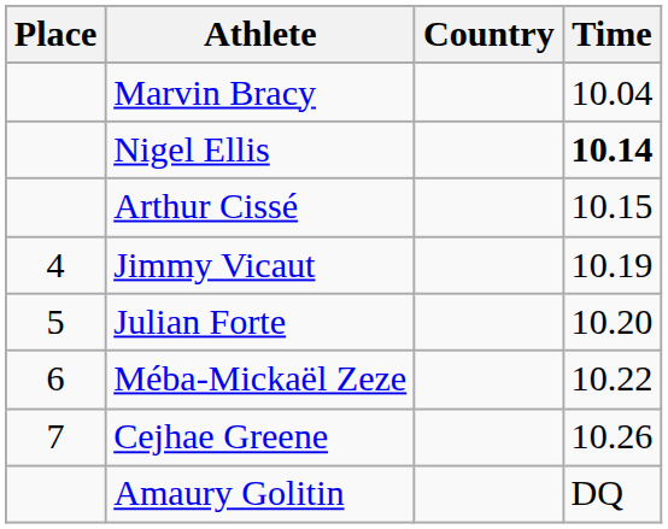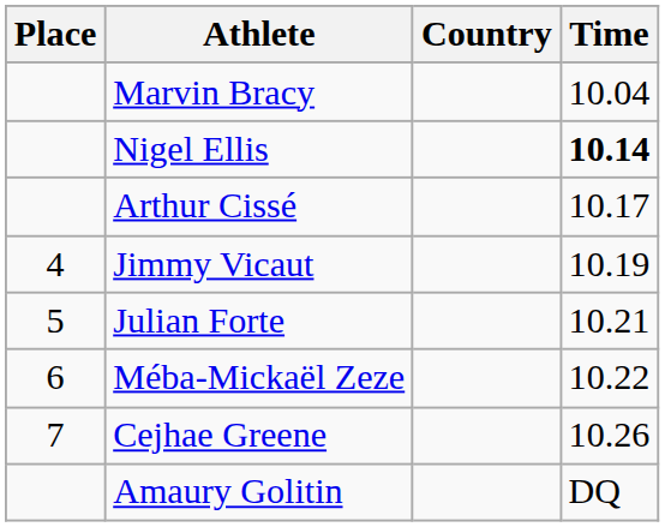Arthur Cissé | Time: 10.15 -> 10.17
Julian Forte | Time: 10.20 -> 10.21
